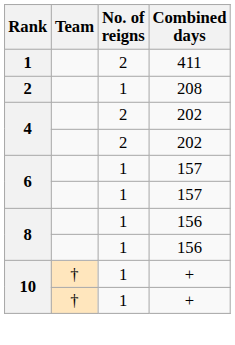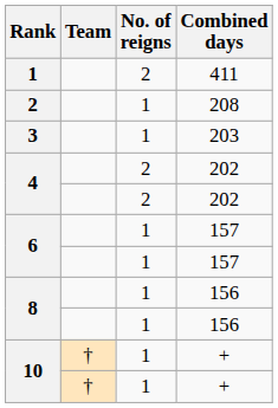+ row: 3 | 1 | 203
